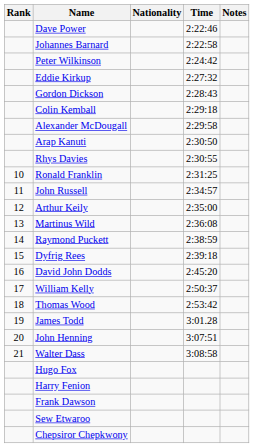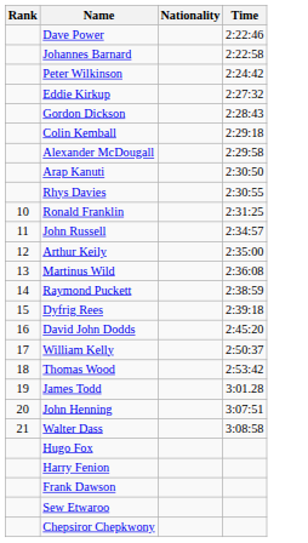- column: Notes
